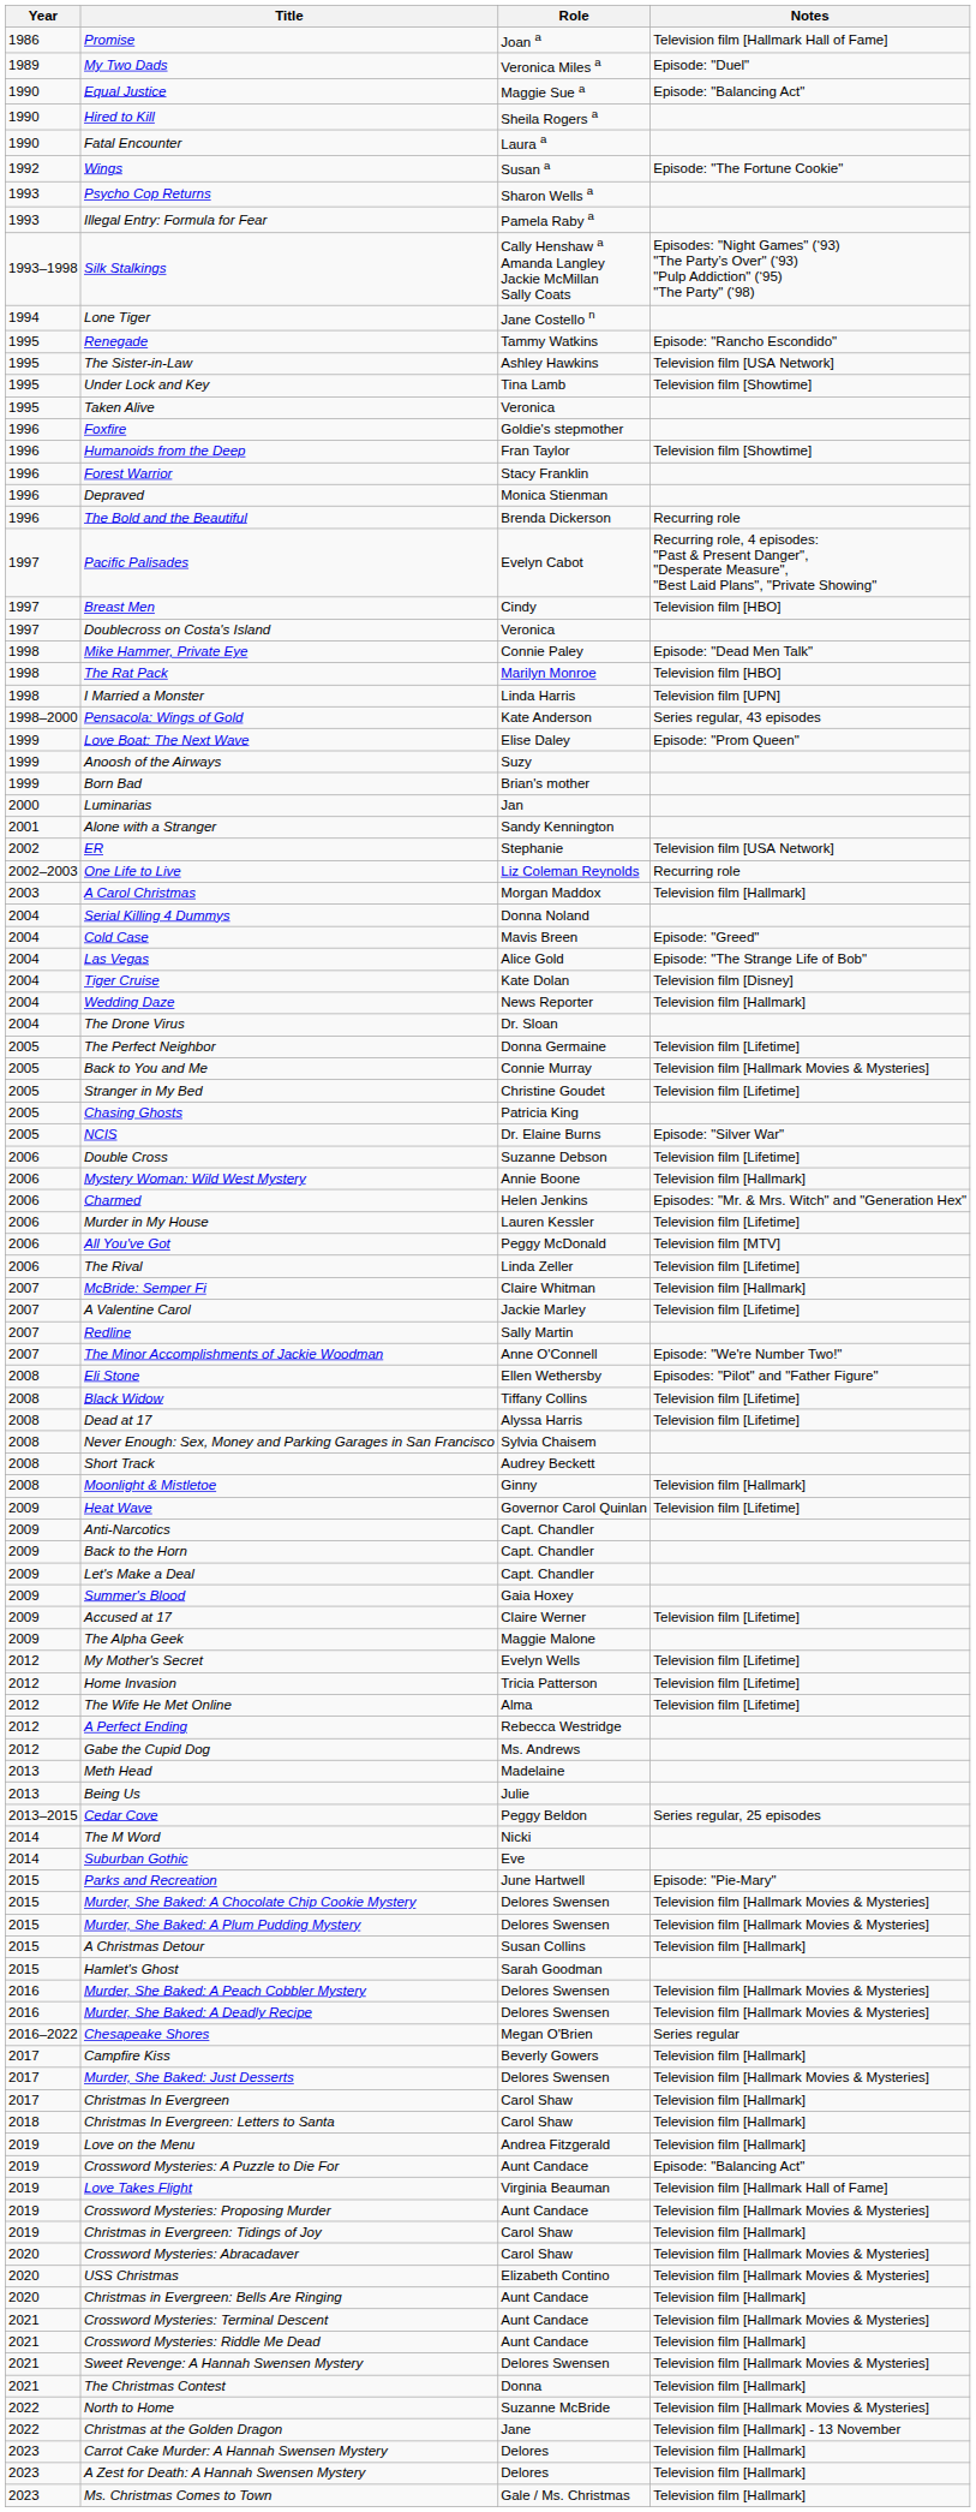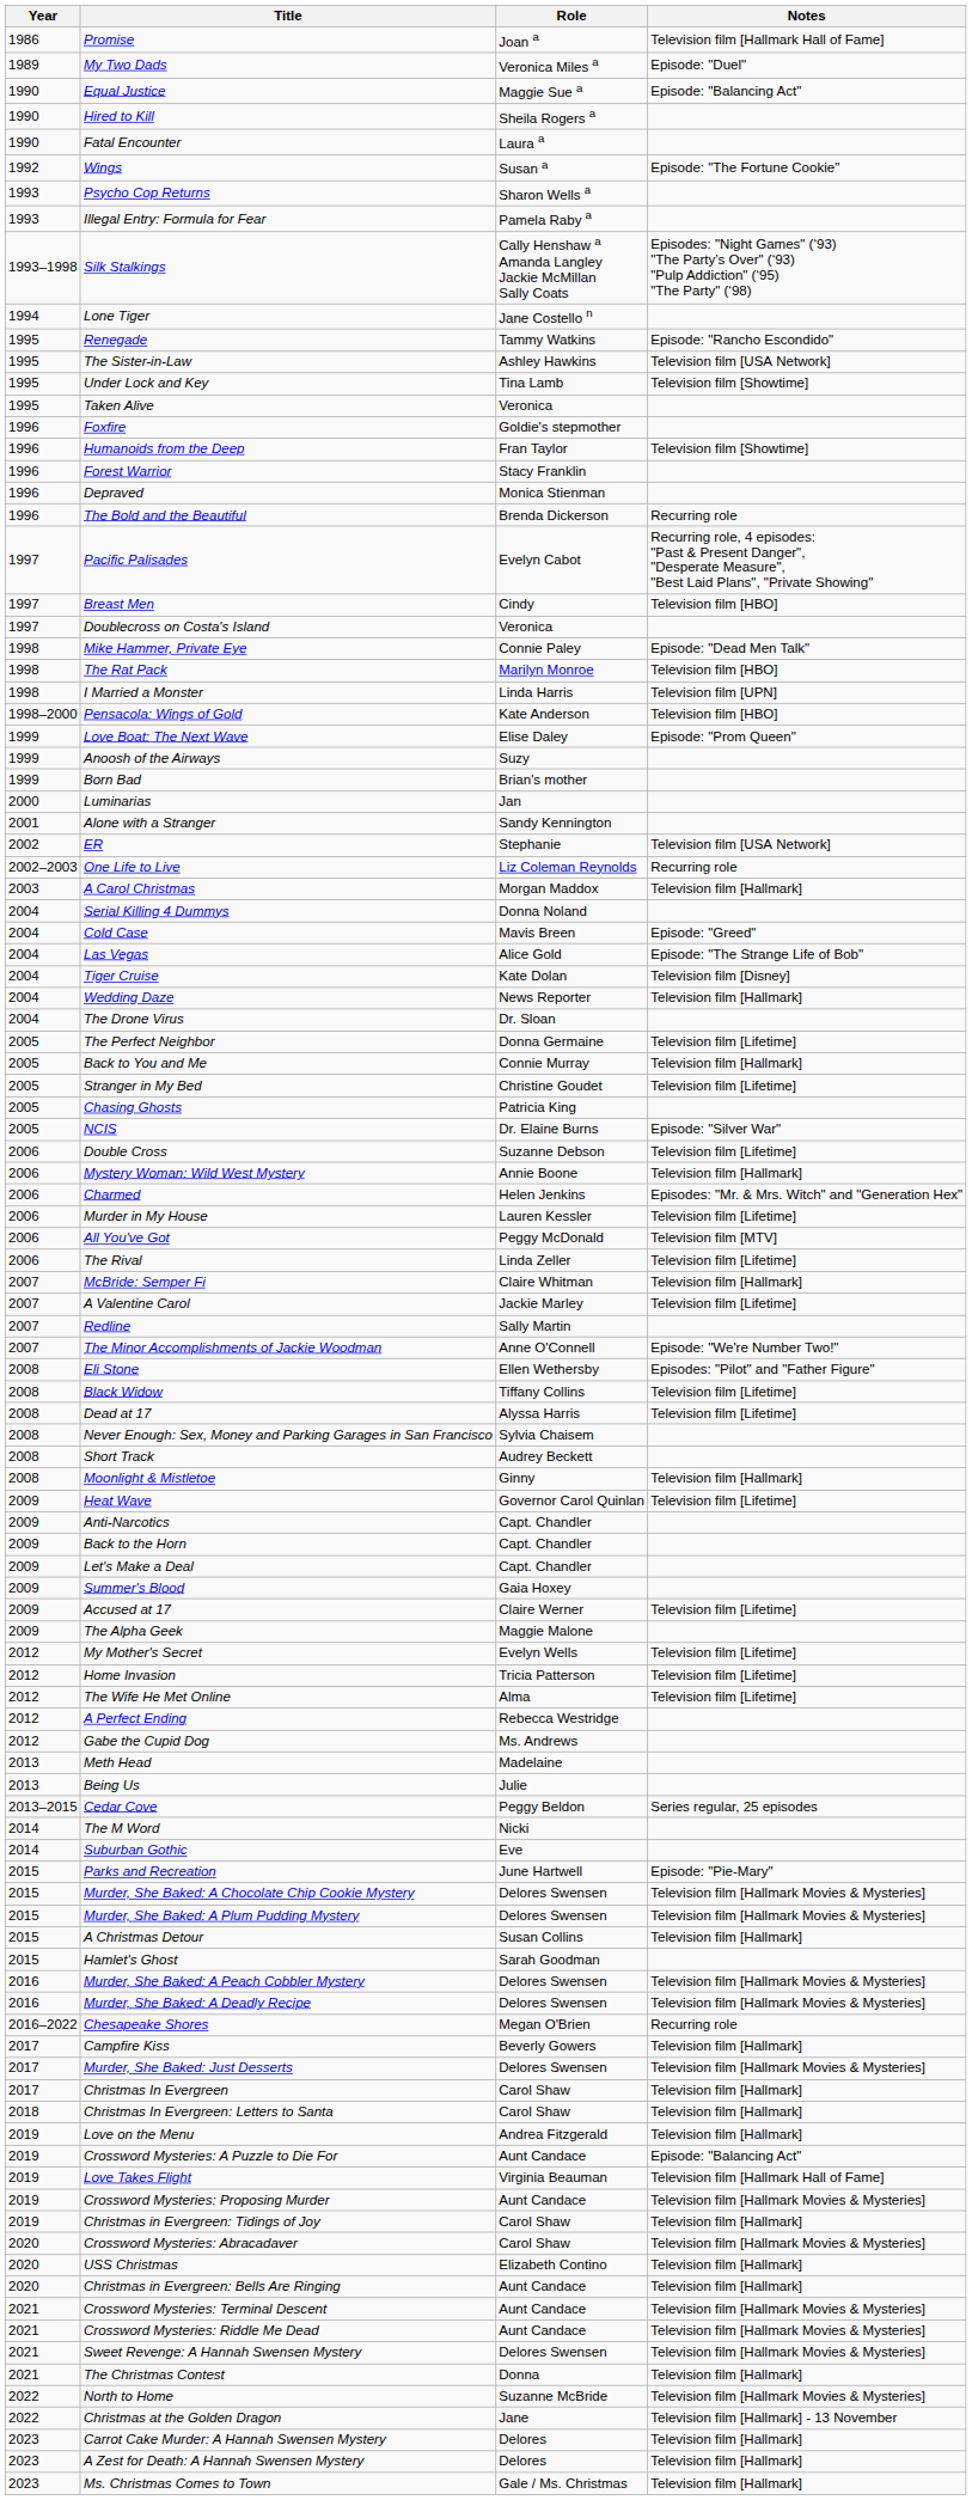Pensacola: Wings of Gold | Notes: Series regular, 43 episodes -> Television film [HBO]
Back to You and Me | Notes: Television film [Hallmark Movies & Mysteries] -> Television film [Hallmark]
Chesapeake Shores | Notes: Series regular -> Recurring role
USS Christmas | Notes: Television film [Hallmark Movies & Mysteries] -> Television film [Hallmark]
Crossword Mysteries: Riddle Me Dead | Notes: Television film [Hallmark] -> Television film [Hallmark Movies & Mysteries]
